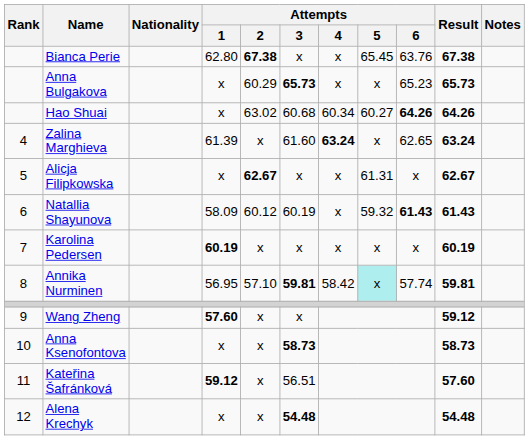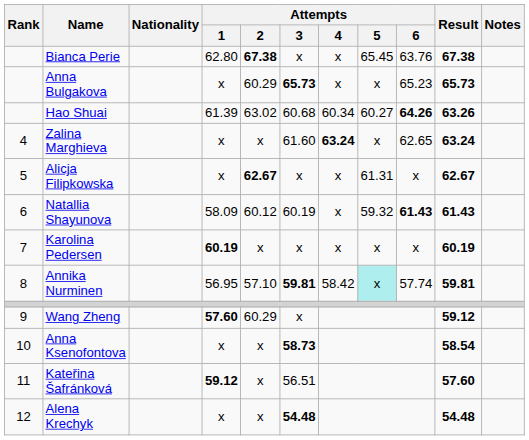Hao Shuai | Attempts / 1: x -> 61.39
Hao Shuai | Result: 64.26 -> 63.26
Zalina Marghieva | Attempts / 1: 61.39 -> x
Wang Zheng | Attempts / 2: x -> 60.29
Anna Ksenofontova | Result: 58.73 -> 58.54
